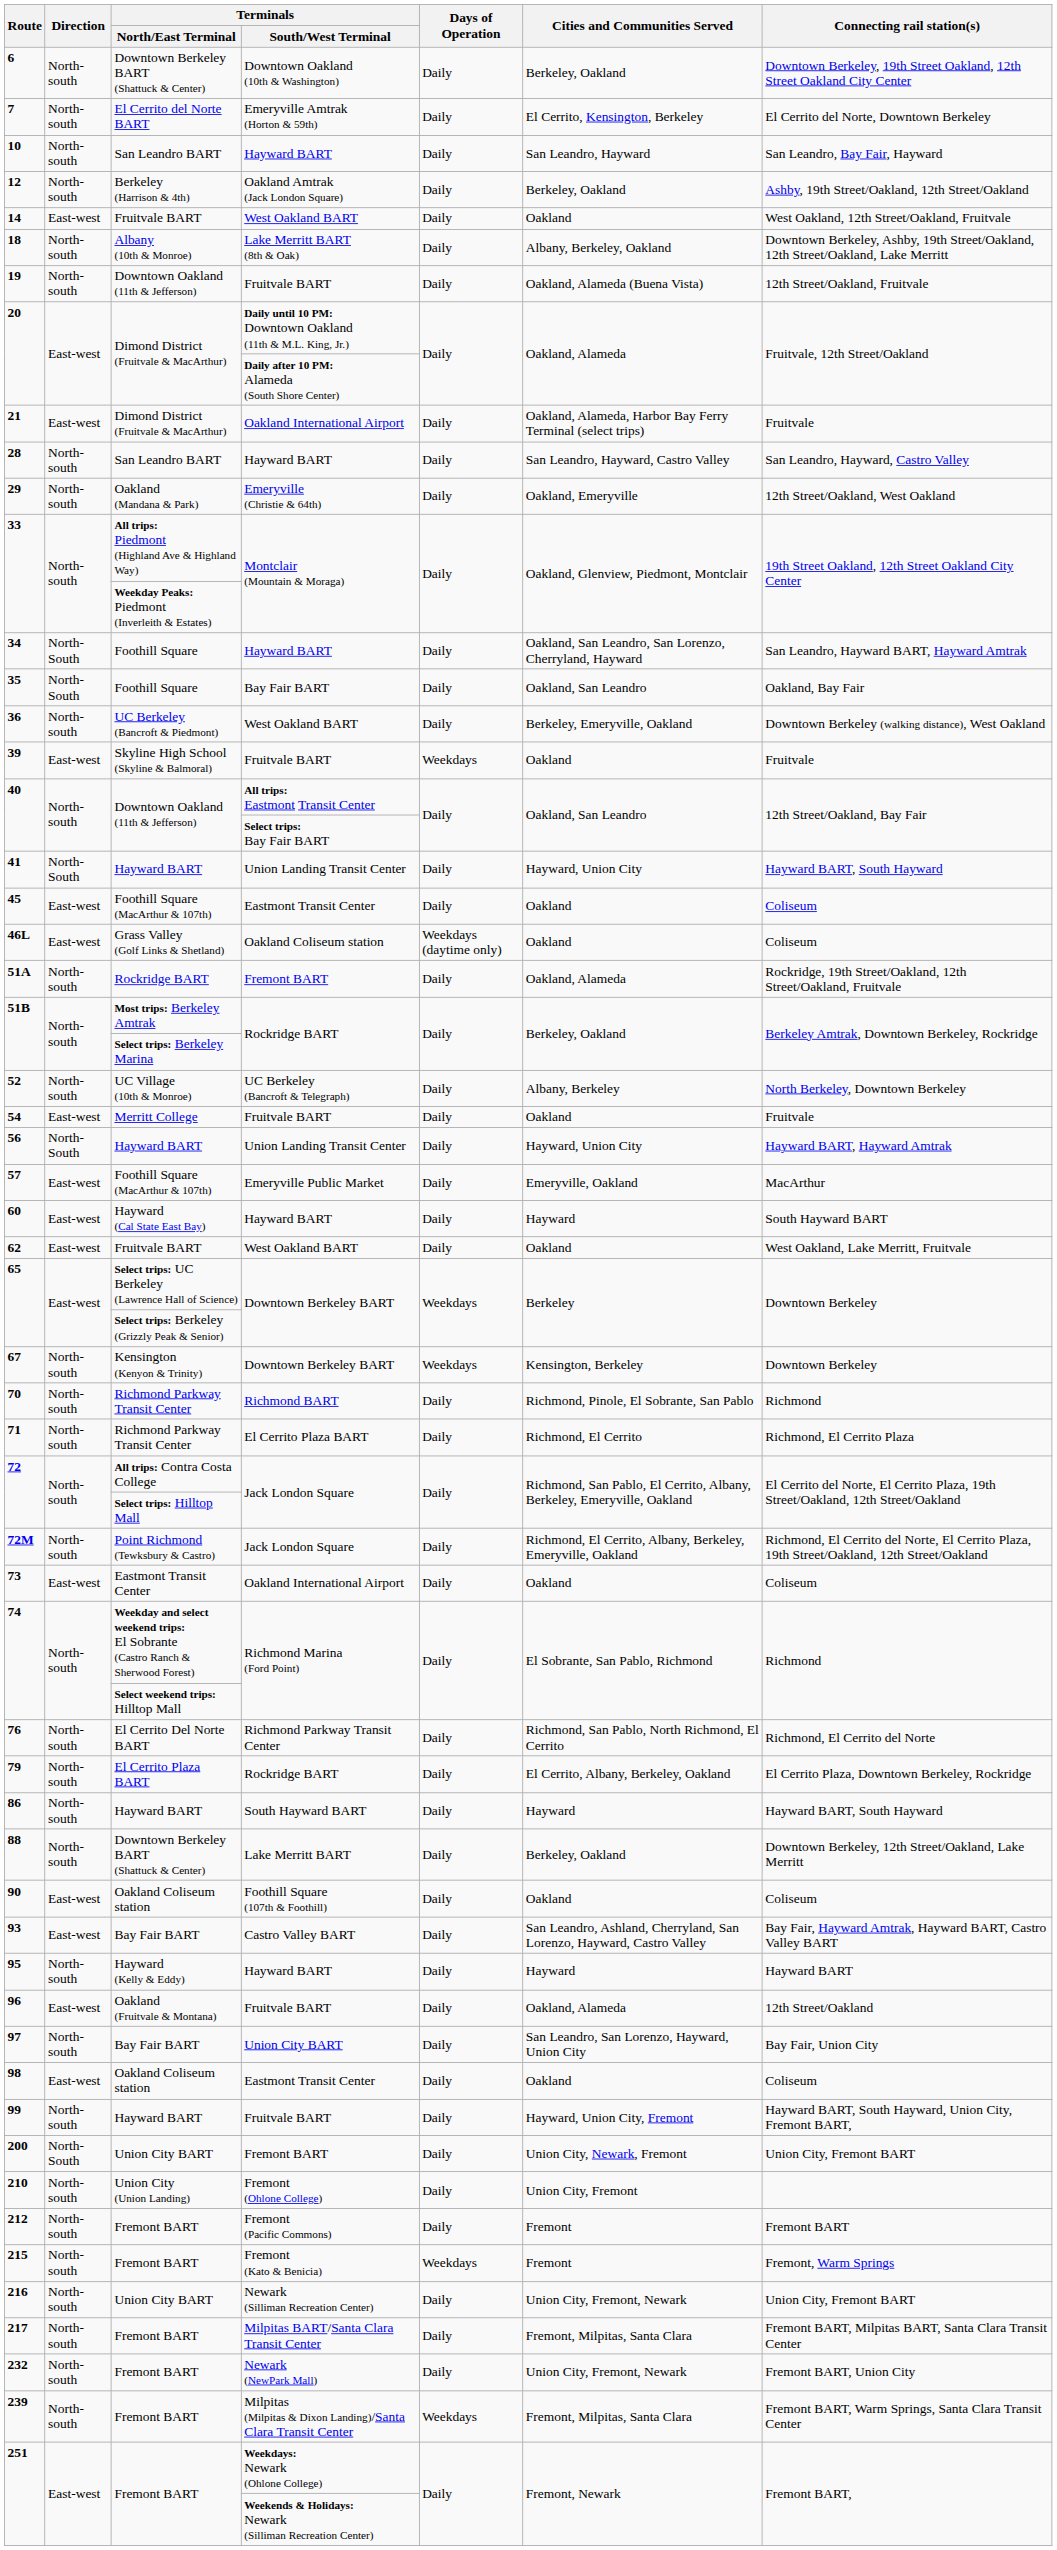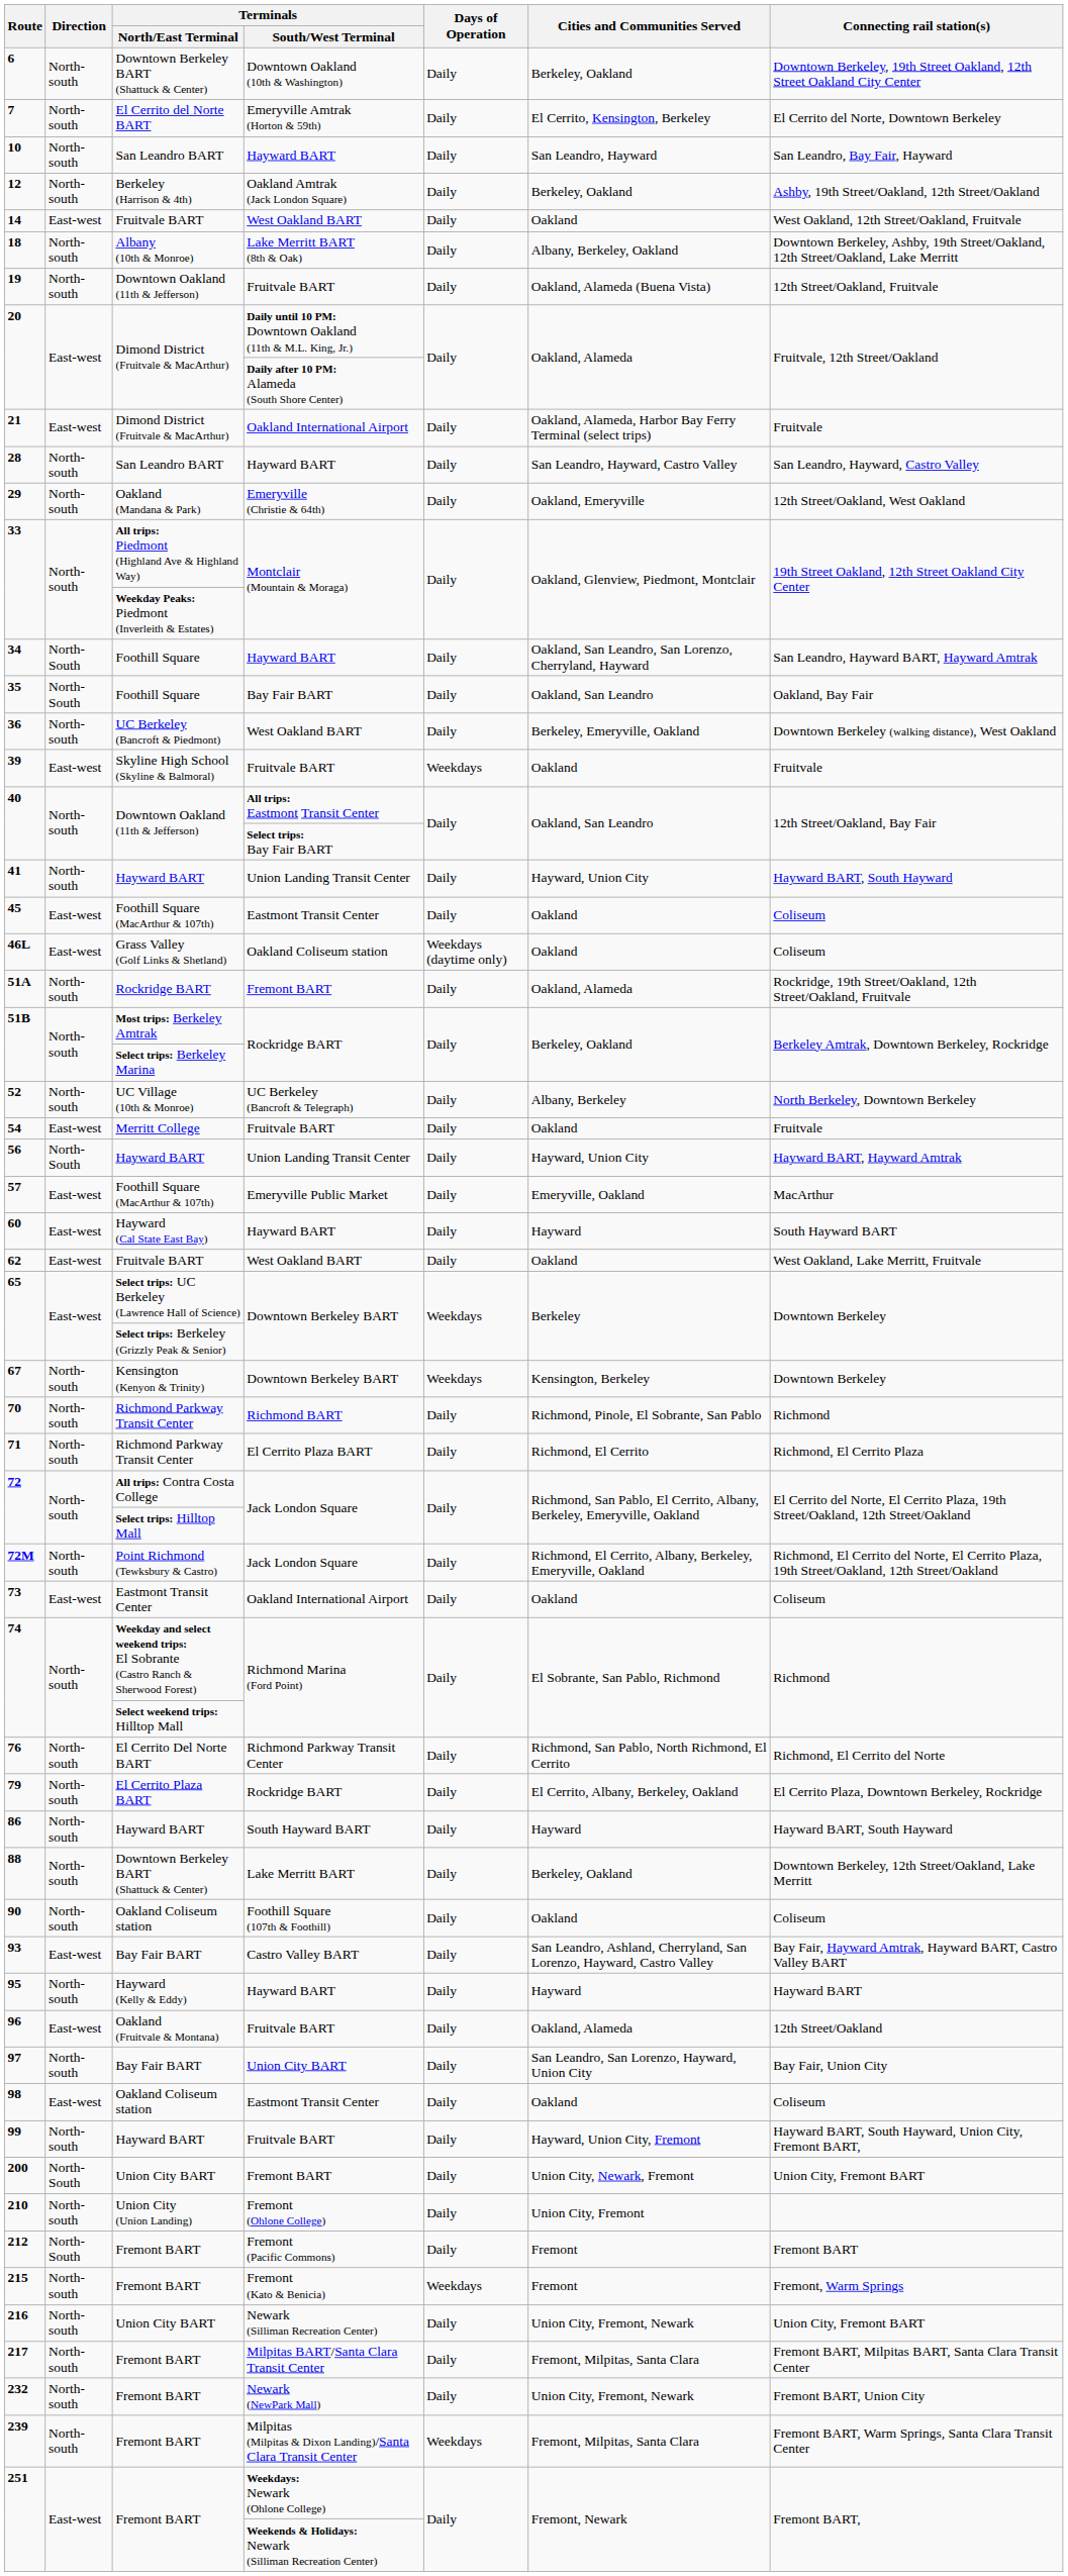41 | Direction: North-South -> North-south
90 | Direction: East-west -> North-south
212 | Direction: North-south -> North-South
